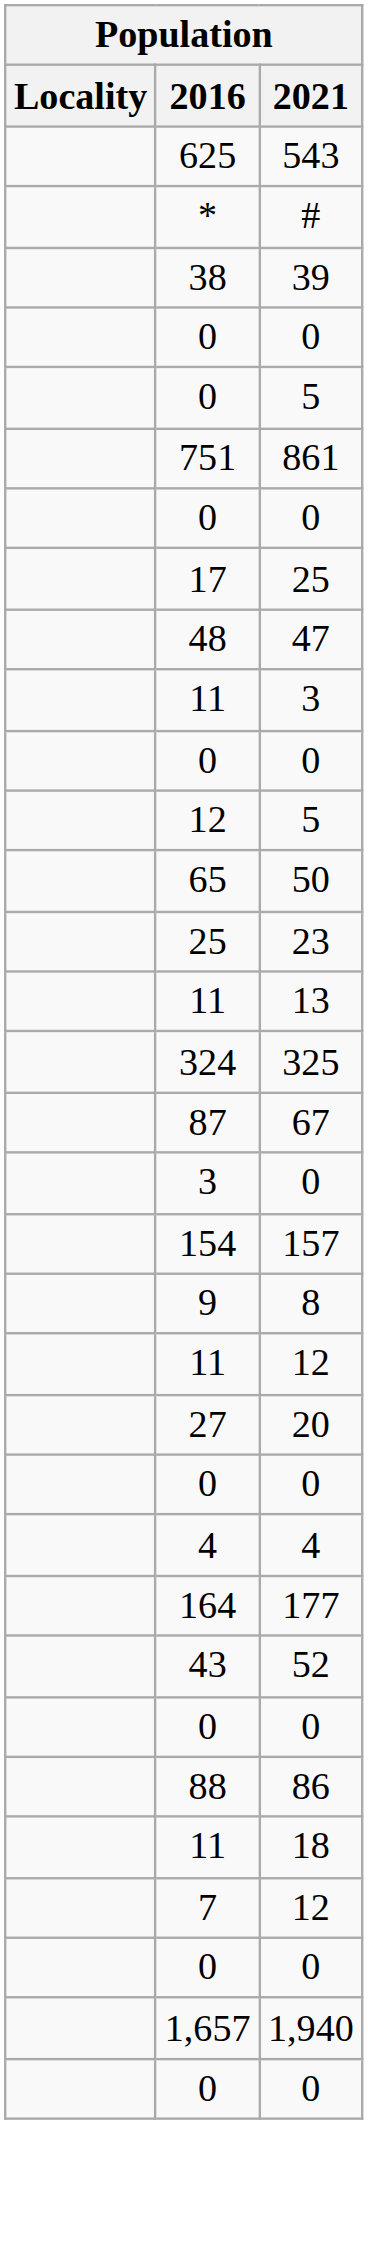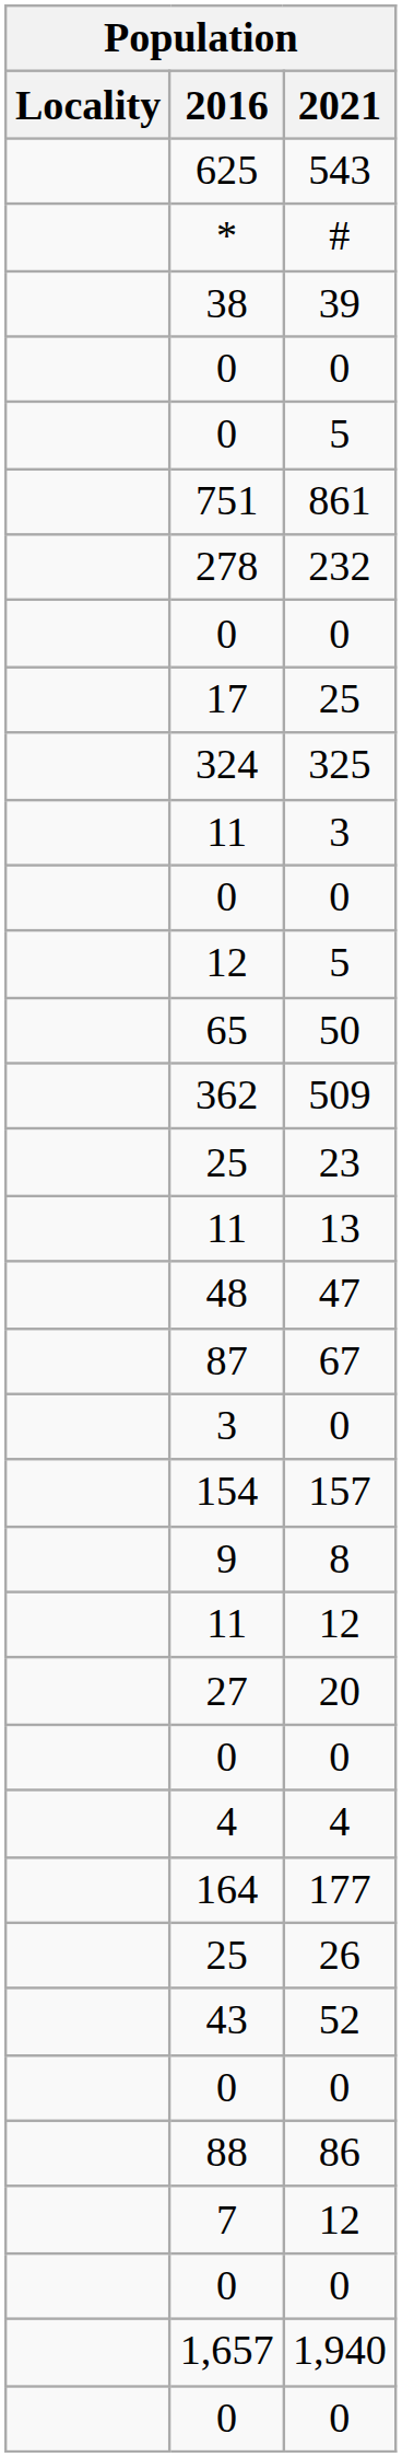+ row: 278 | 232
rows swapped: 325 <-> 47
+ row: 362 | 509
+ row: 25 | 26
- row: 11 | 18
